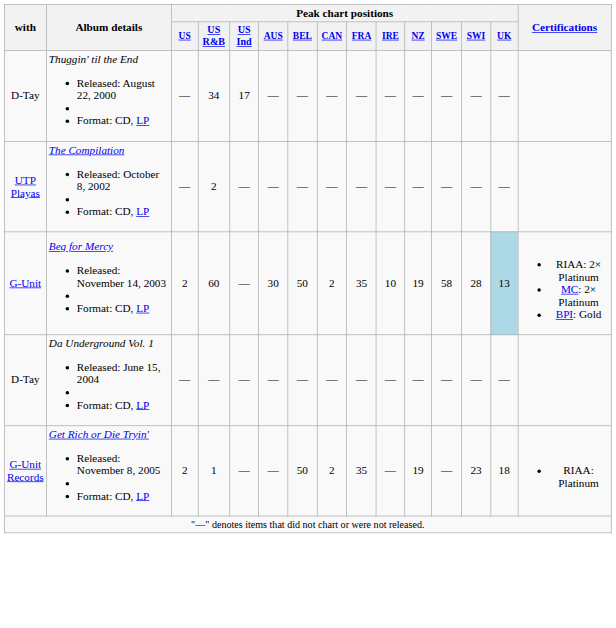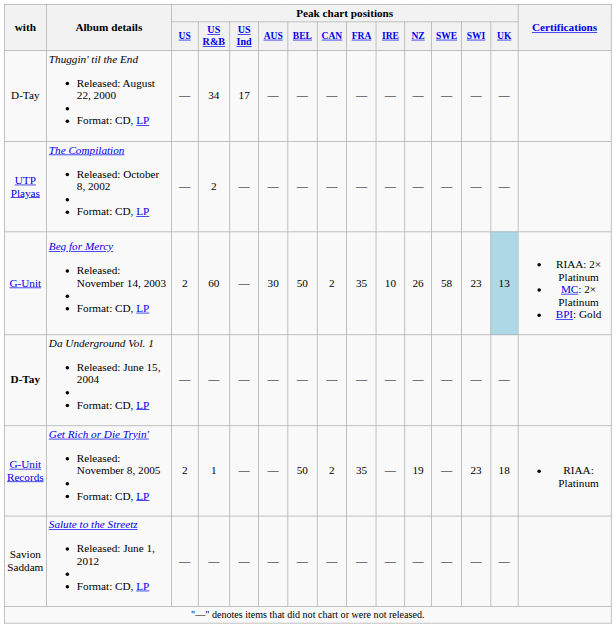Beg for Mercy Released: November 14, 2003 Format: CD, LP | Peak chart positions / NZ: 19 -> 26
Beg for Mercy Released: November 14, 2003 Format: CD, LP | Peak chart positions / SWI: 28 -> 23
Da Underground Vol. 1 Released: June 15, 2004 Format: CD, LP | with: normal -> bold
+ row: Savion Saddam | Salute to the Streetz Released: June 1, 2012 Format: CD, LP | — | — | — | — | — | — | — | — | — | — | — | —
